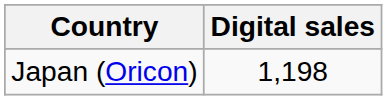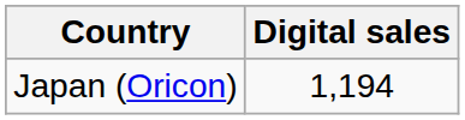Japan (Oricon) | Digital sales: 1,198 -> 1,194
